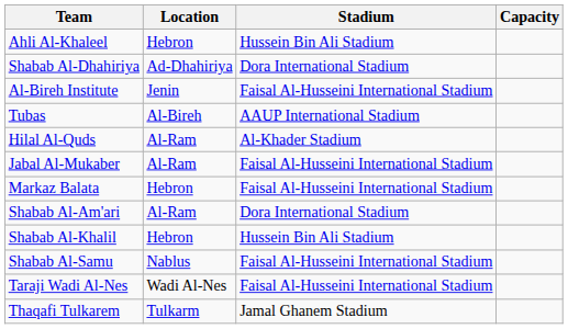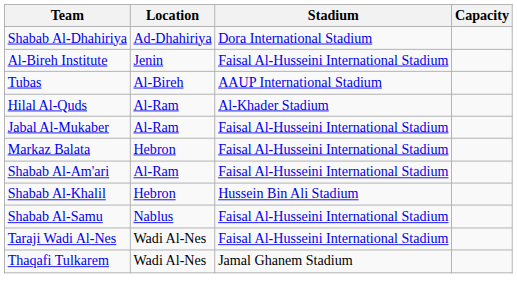- row: Ahli Al-Khaleel | Hebron | Hussein Bin Ali Stadium
Shabab Al-Am'ari | Stadium: Dora International Stadium -> Faisal Al-Husseini International Stadium
Thaqafi Tulkarem | Location: Tulkarm -> Wadi Al-Nes
